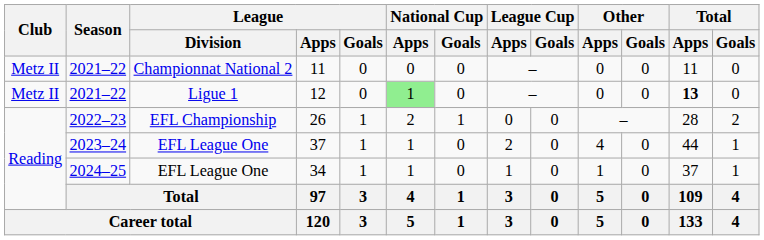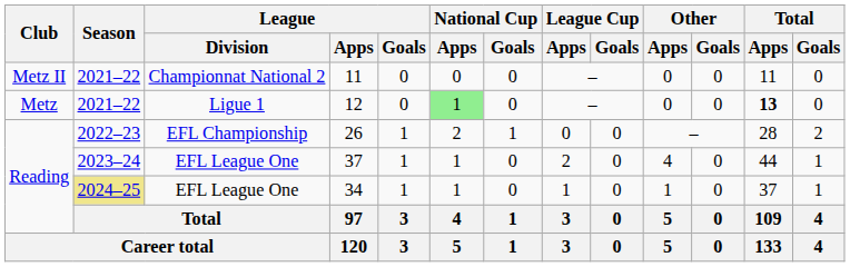12 | Club: Metz II -> Metz
34 | Season: no background -> khaki background
